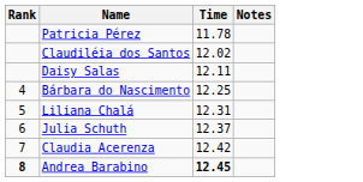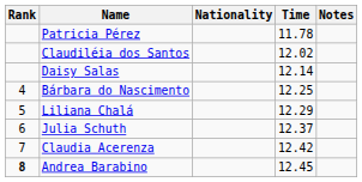+ column: Nationality
Daisy Salas | Time: 12.11 -> 12.14
Liliana Chalá | Time: 12.31 -> 12.29
Andrea Barabino | Time: bold -> normal
